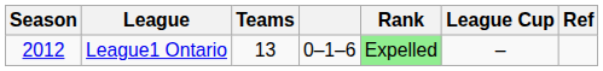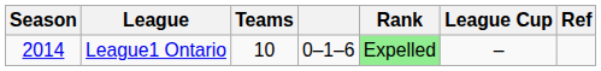League1 Ontario | Season: 2012 -> 2014
League1 Ontario | Teams: 13 -> 10
